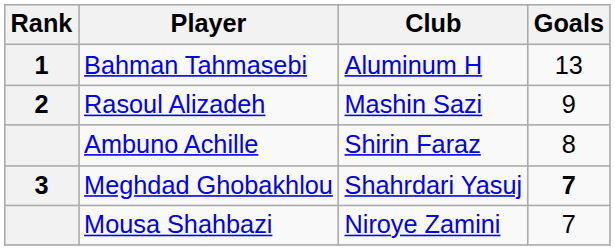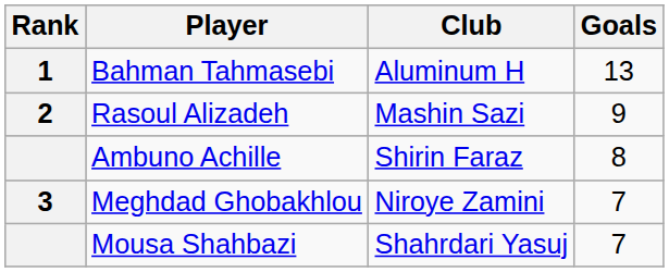Meghdad Ghobakhlou | Club: Shahrdari Yasuj -> Niroye Zamini
Meghdad Ghobakhlou | Goals: bold -> normal
Mousa Shahbazi | Club: Niroye Zamini -> Shahrdari Yasuj
